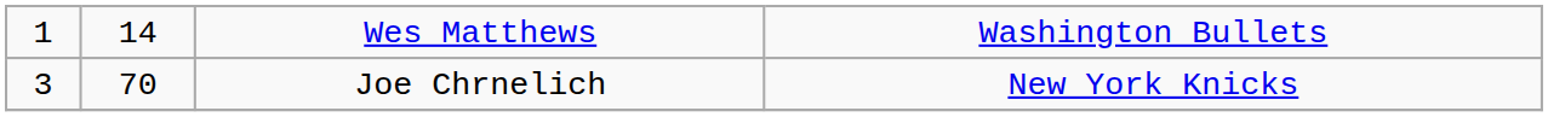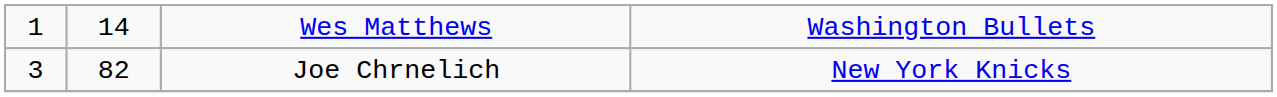Joe Chrnelich | column 2: 70 -> 82
